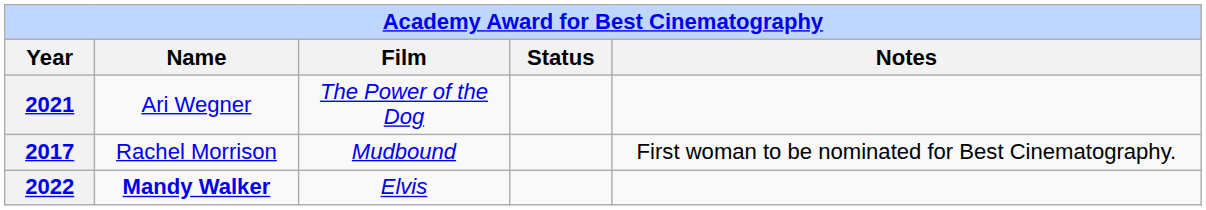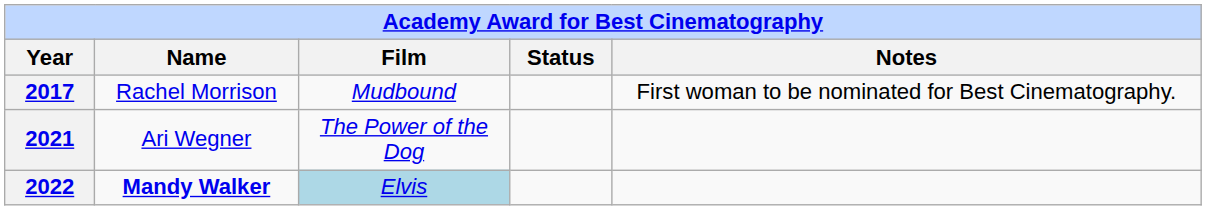rows swapped: 2017 <-> 2021
2022 | Film: no background -> lightblue background
